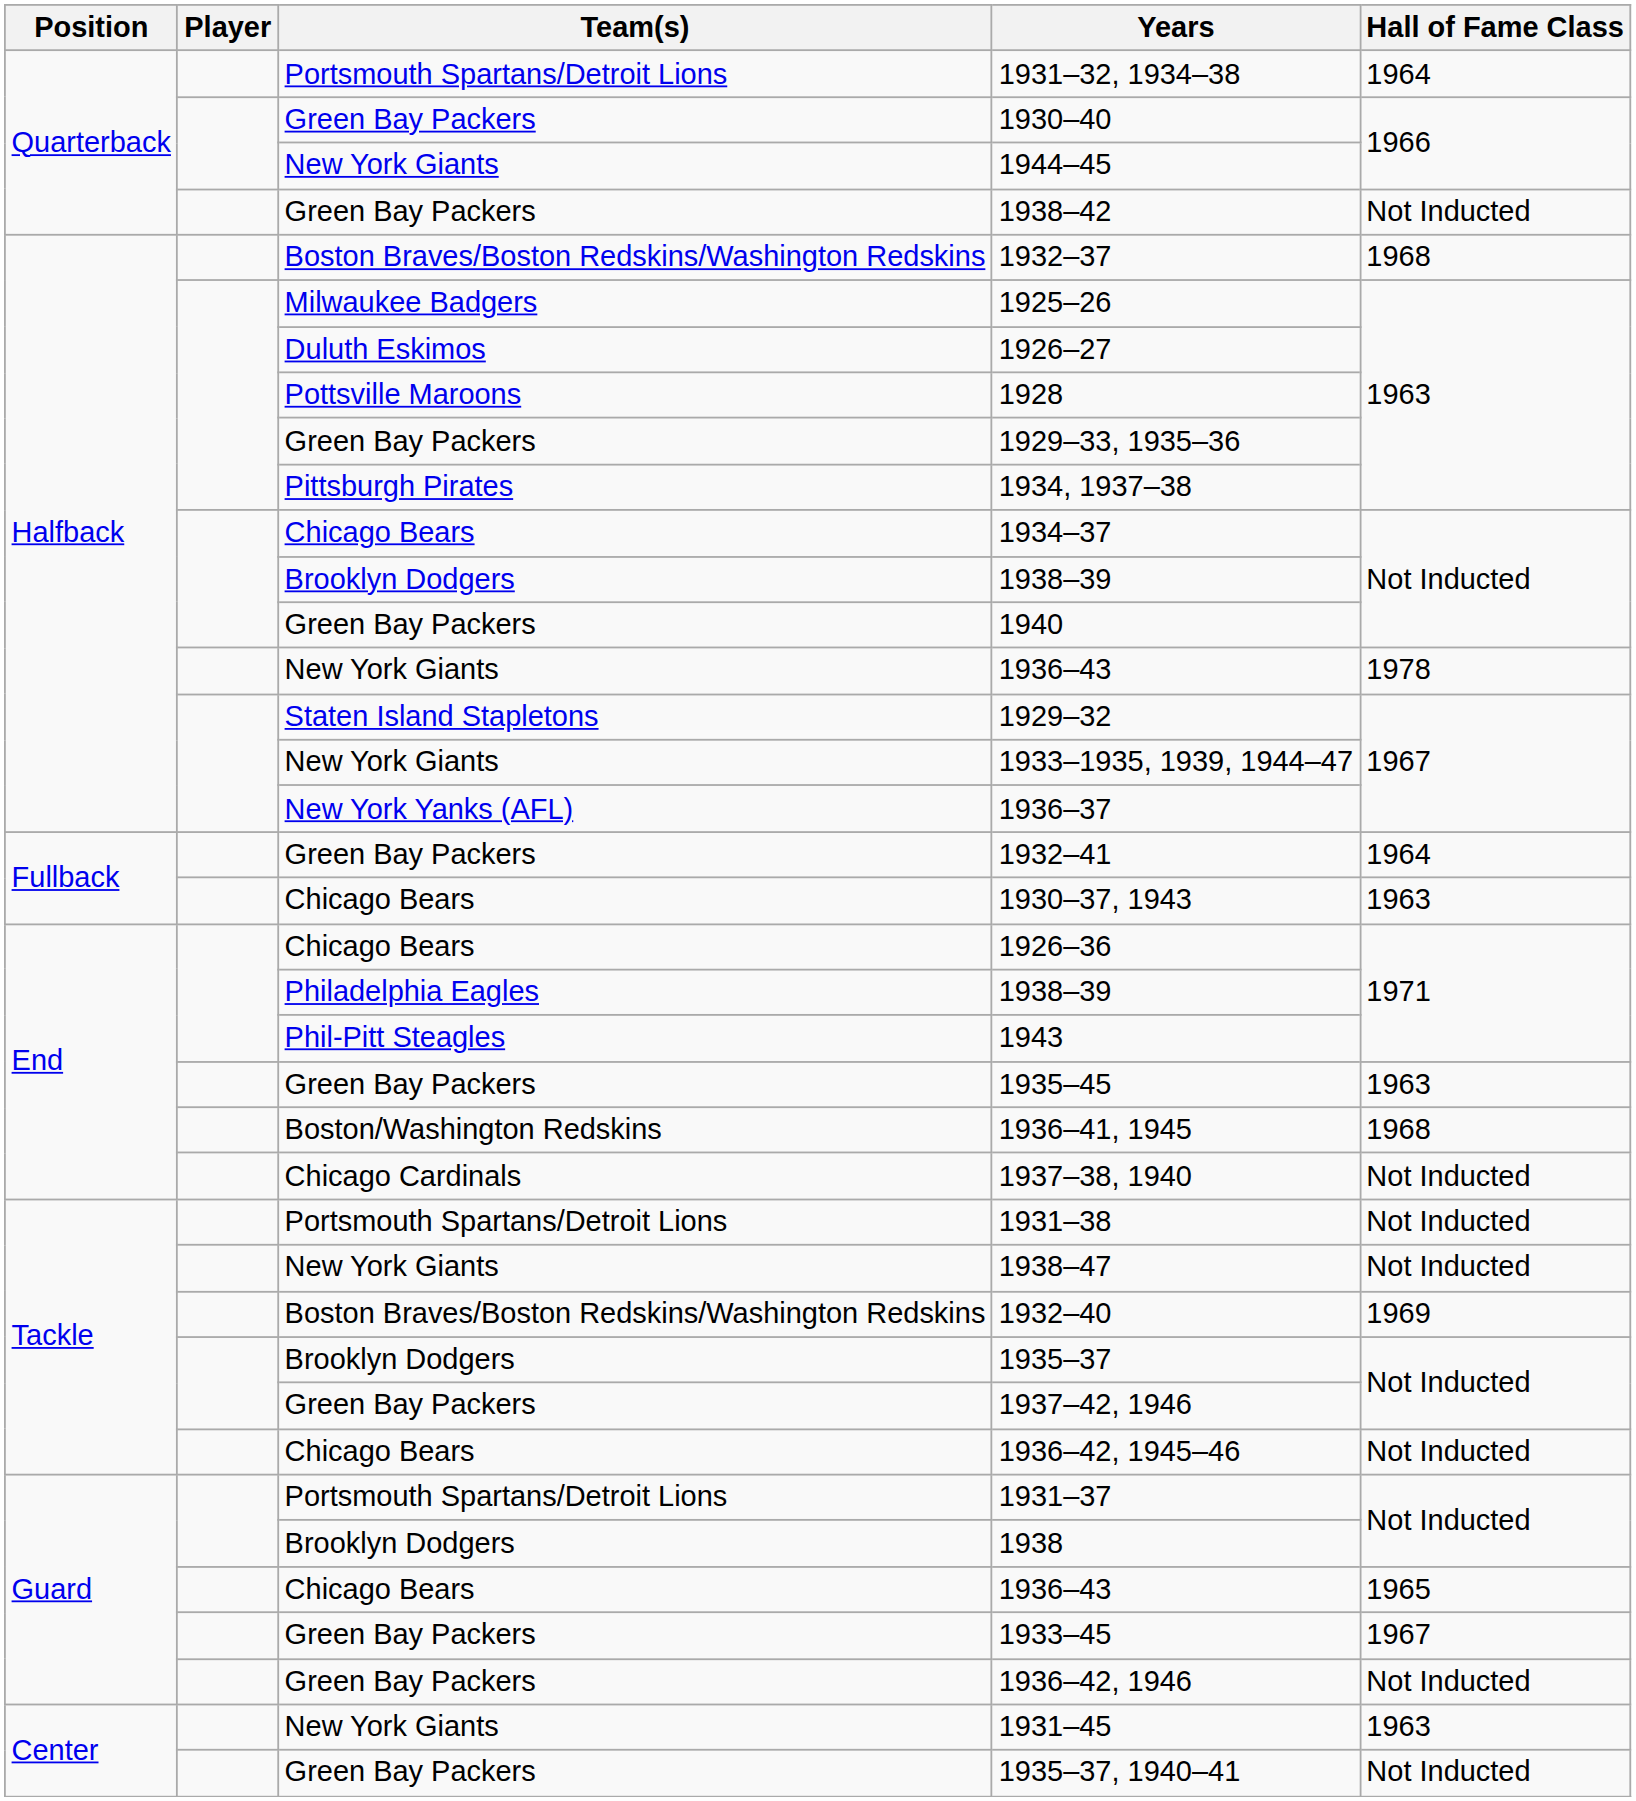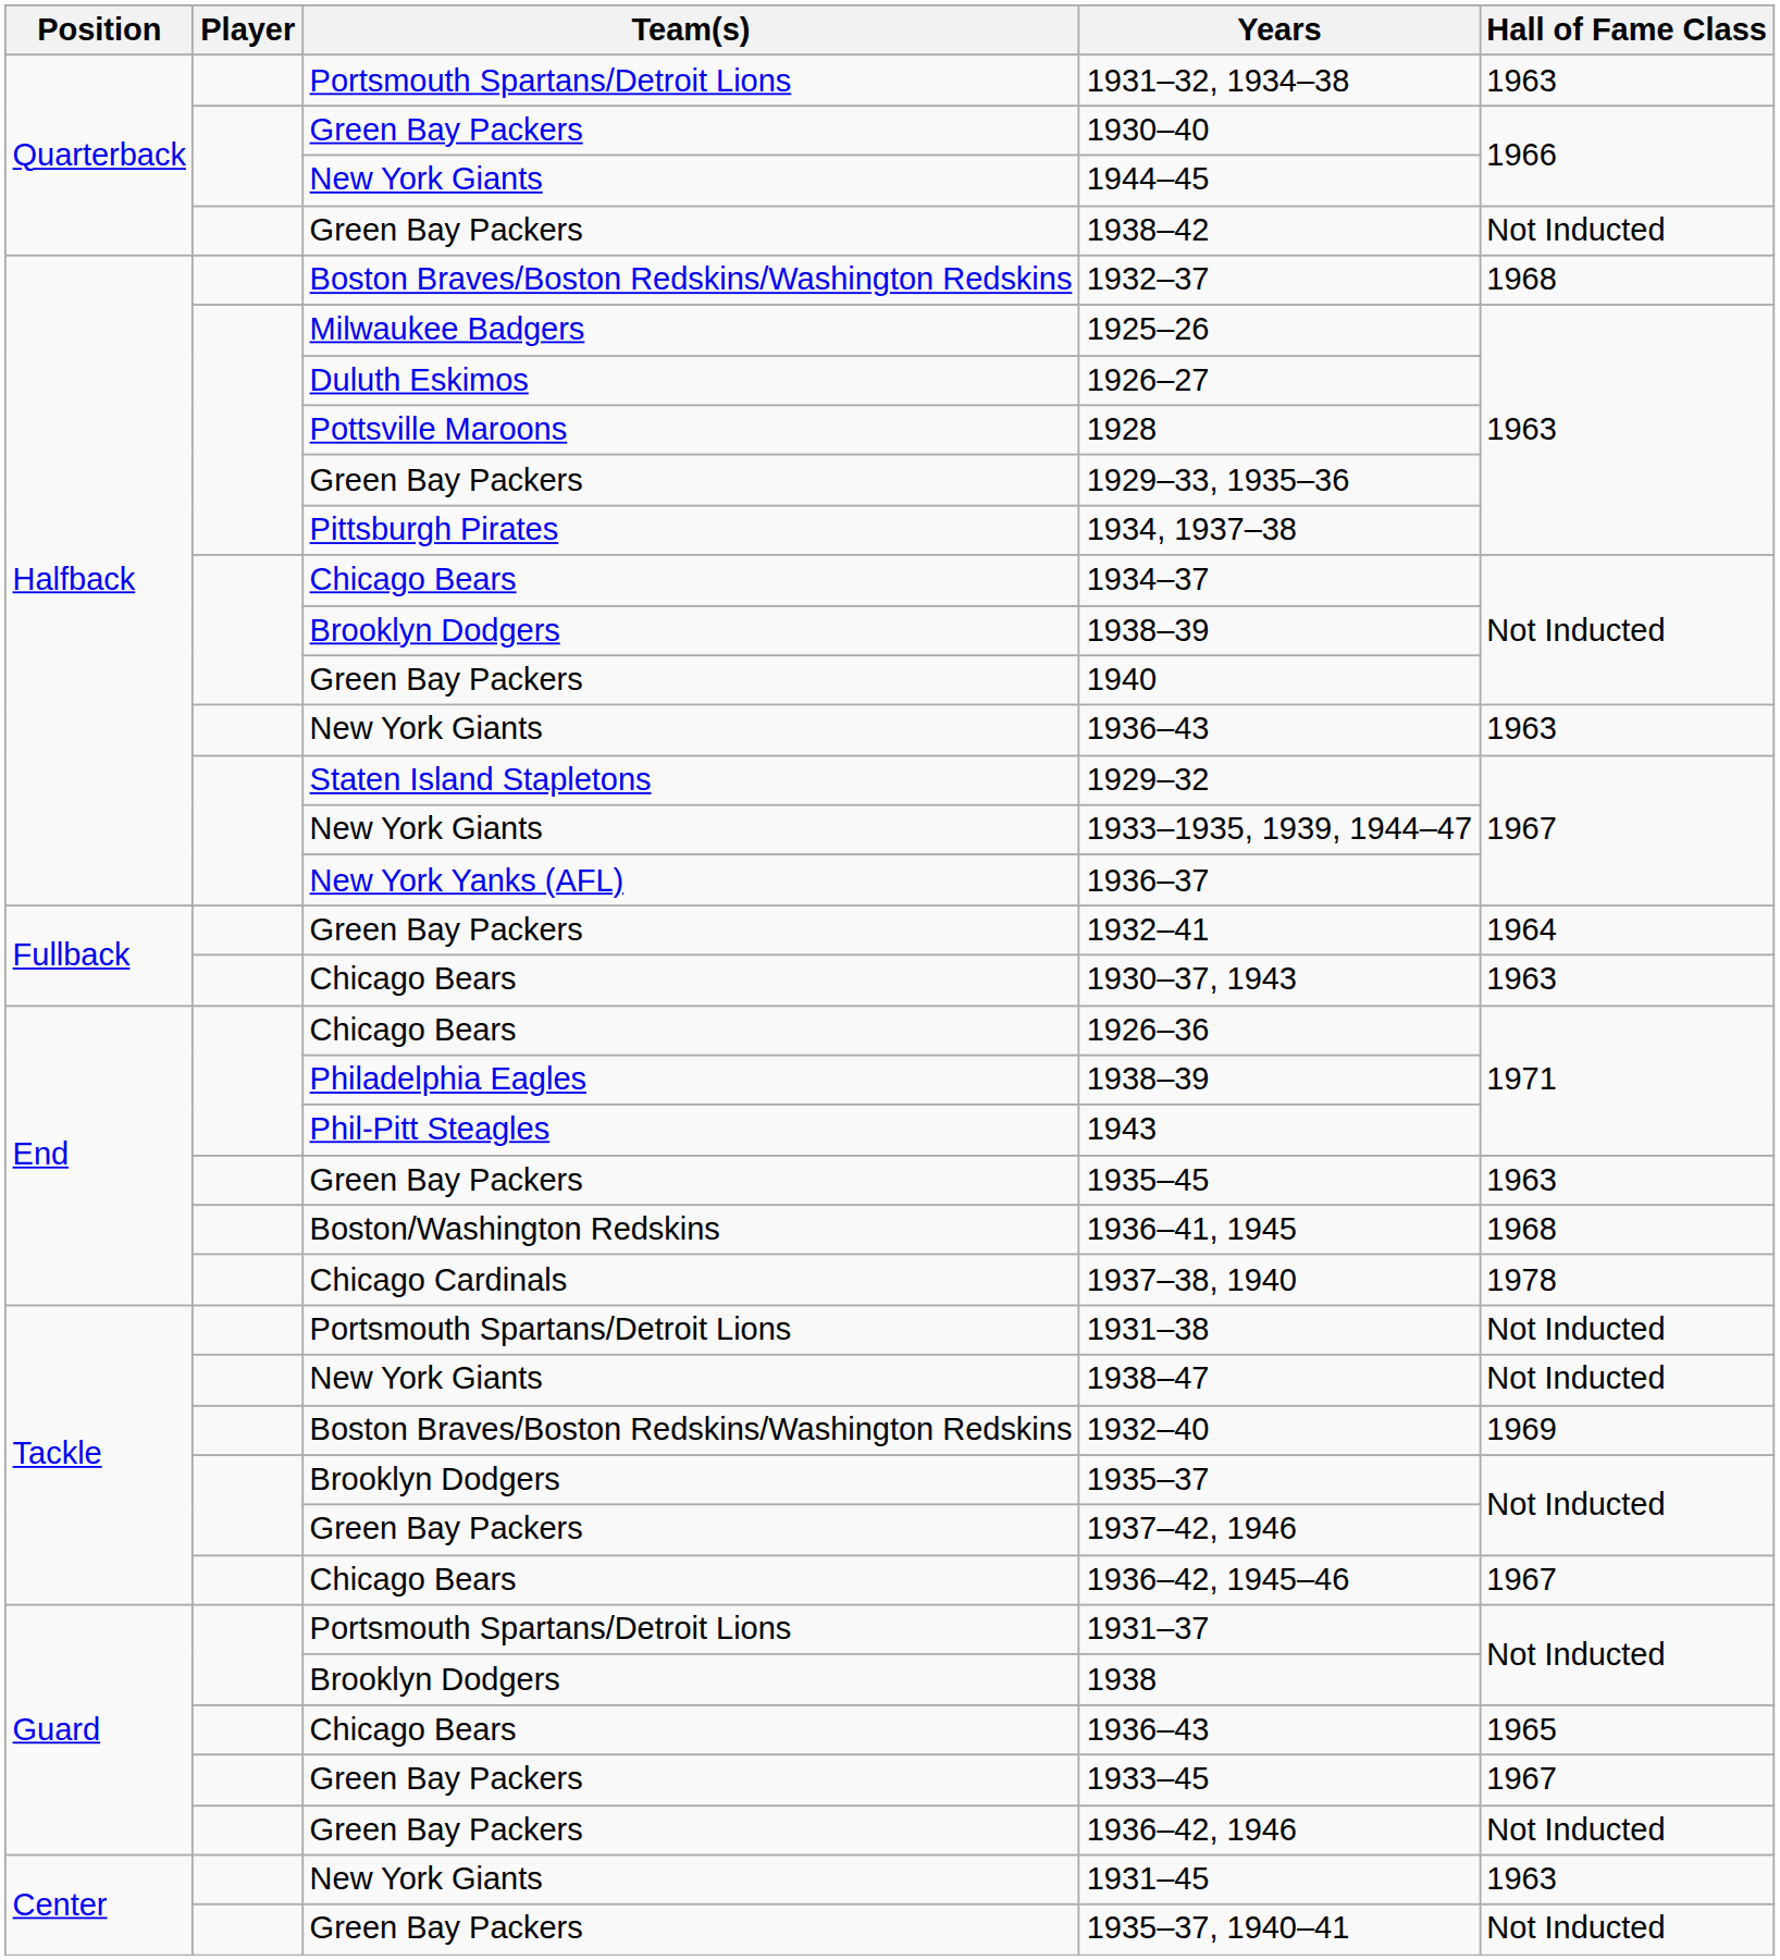1931–32, 1934–38 | Hall of Fame Class: 1964 -> 1963
New York Giants / 1936–43 | Hall of Fame Class: 1978 -> 1963
1937–38, 1940 | Hall of Fame Class: Not Inducted -> 1978
1936–42, 1945–46 | Hall of Fame Class: Not Inducted -> 1967
